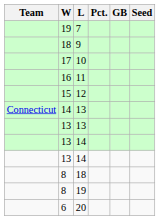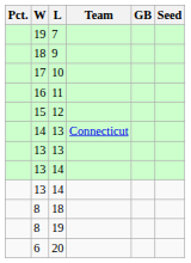columns swapped: Team <-> Pct.
